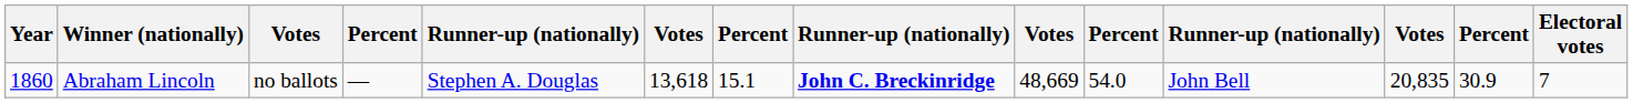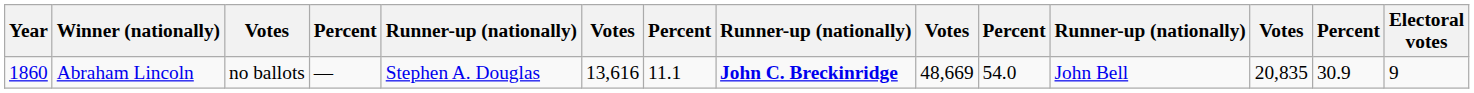Abraham Lincoln | column 6: 13,618 -> 13,616
Abraham Lincoln | column 7: 15.1 -> 11.1
Abraham Lincoln | Electoral votes: 7 -> 9
